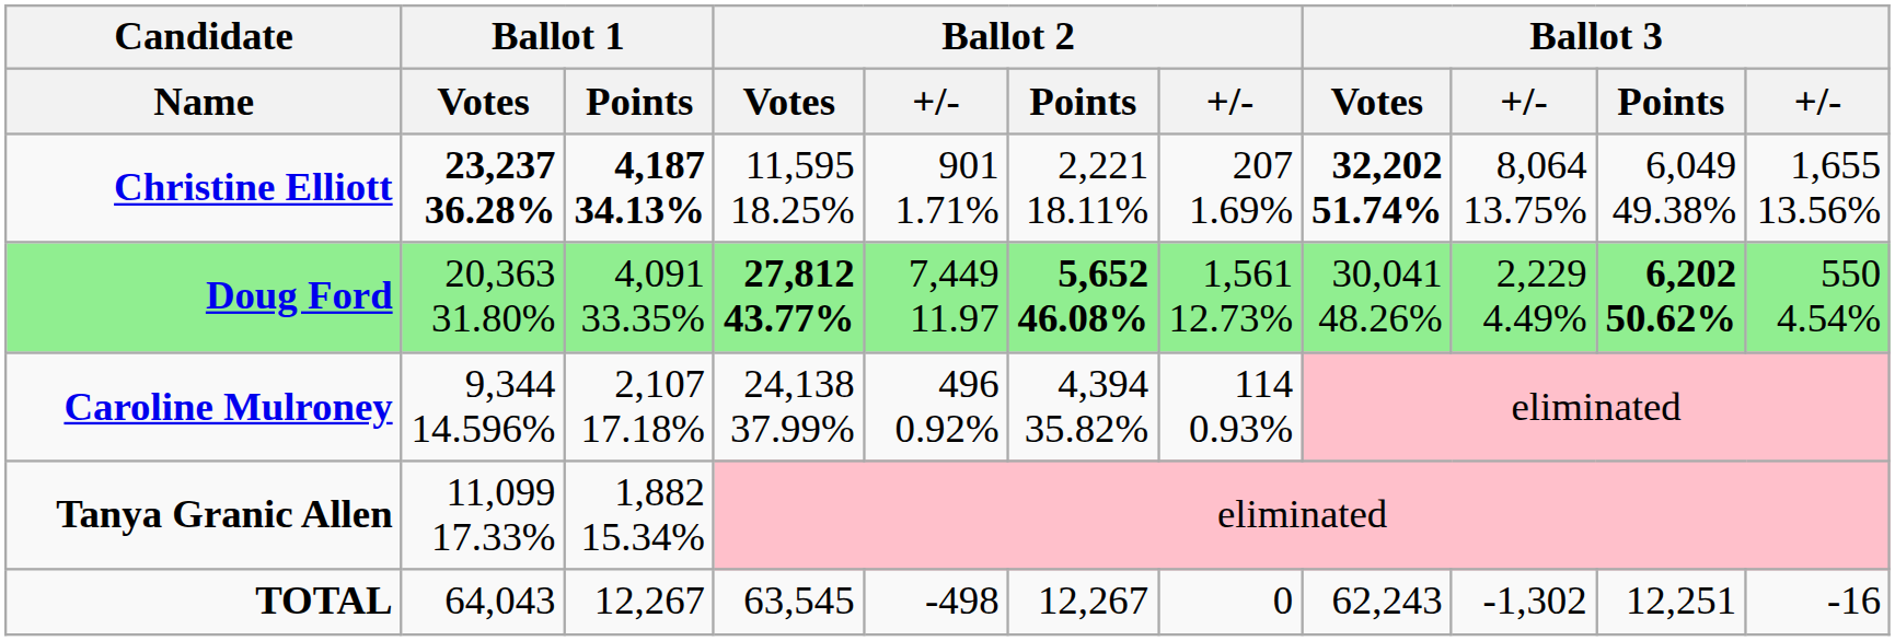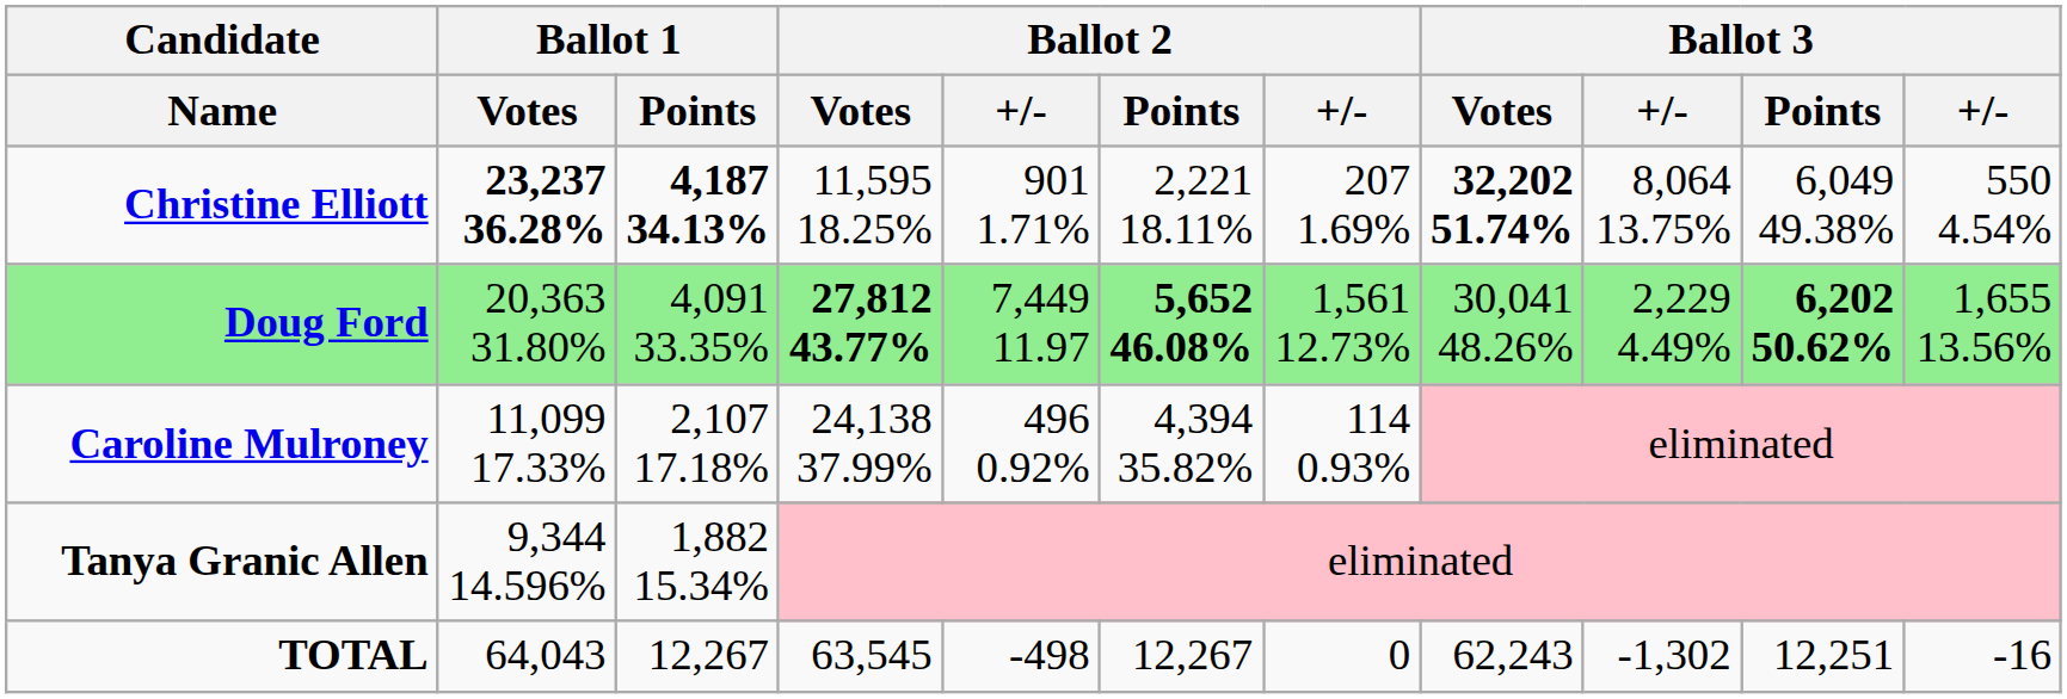Christine Elliott | column 11: 1,655 13.56% -> 550 4.54%
Doug Ford | column 11: 550 4.54% -> 1,655 13.56%
Caroline Mulroney | Ballot 1 / Votes: 9,344 14.596% -> 11,099 17.33%
Tanya Granic Allen | Ballot 1 / Votes: 11,099 17.33% -> 9,344 14.596%
